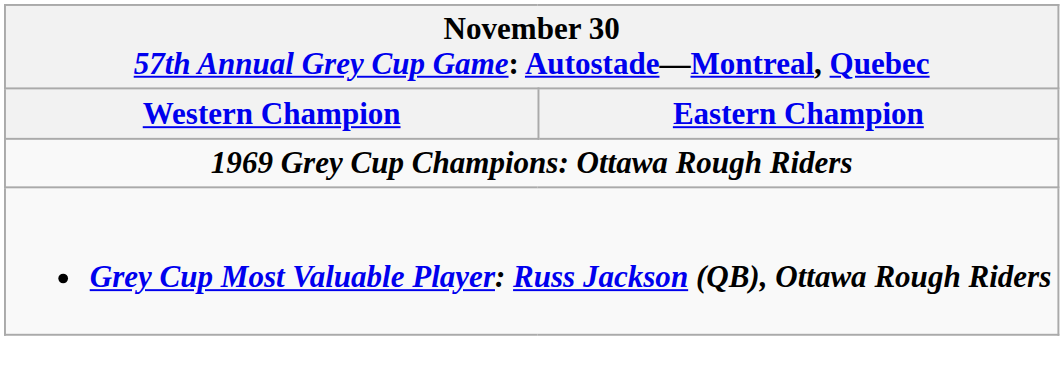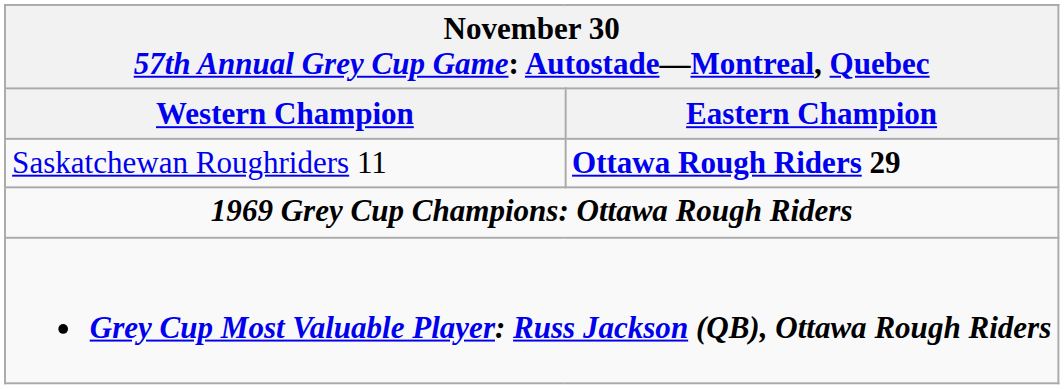+ row: Saskatchewan Roughriders 11 | Ottawa Rough Riders 29
